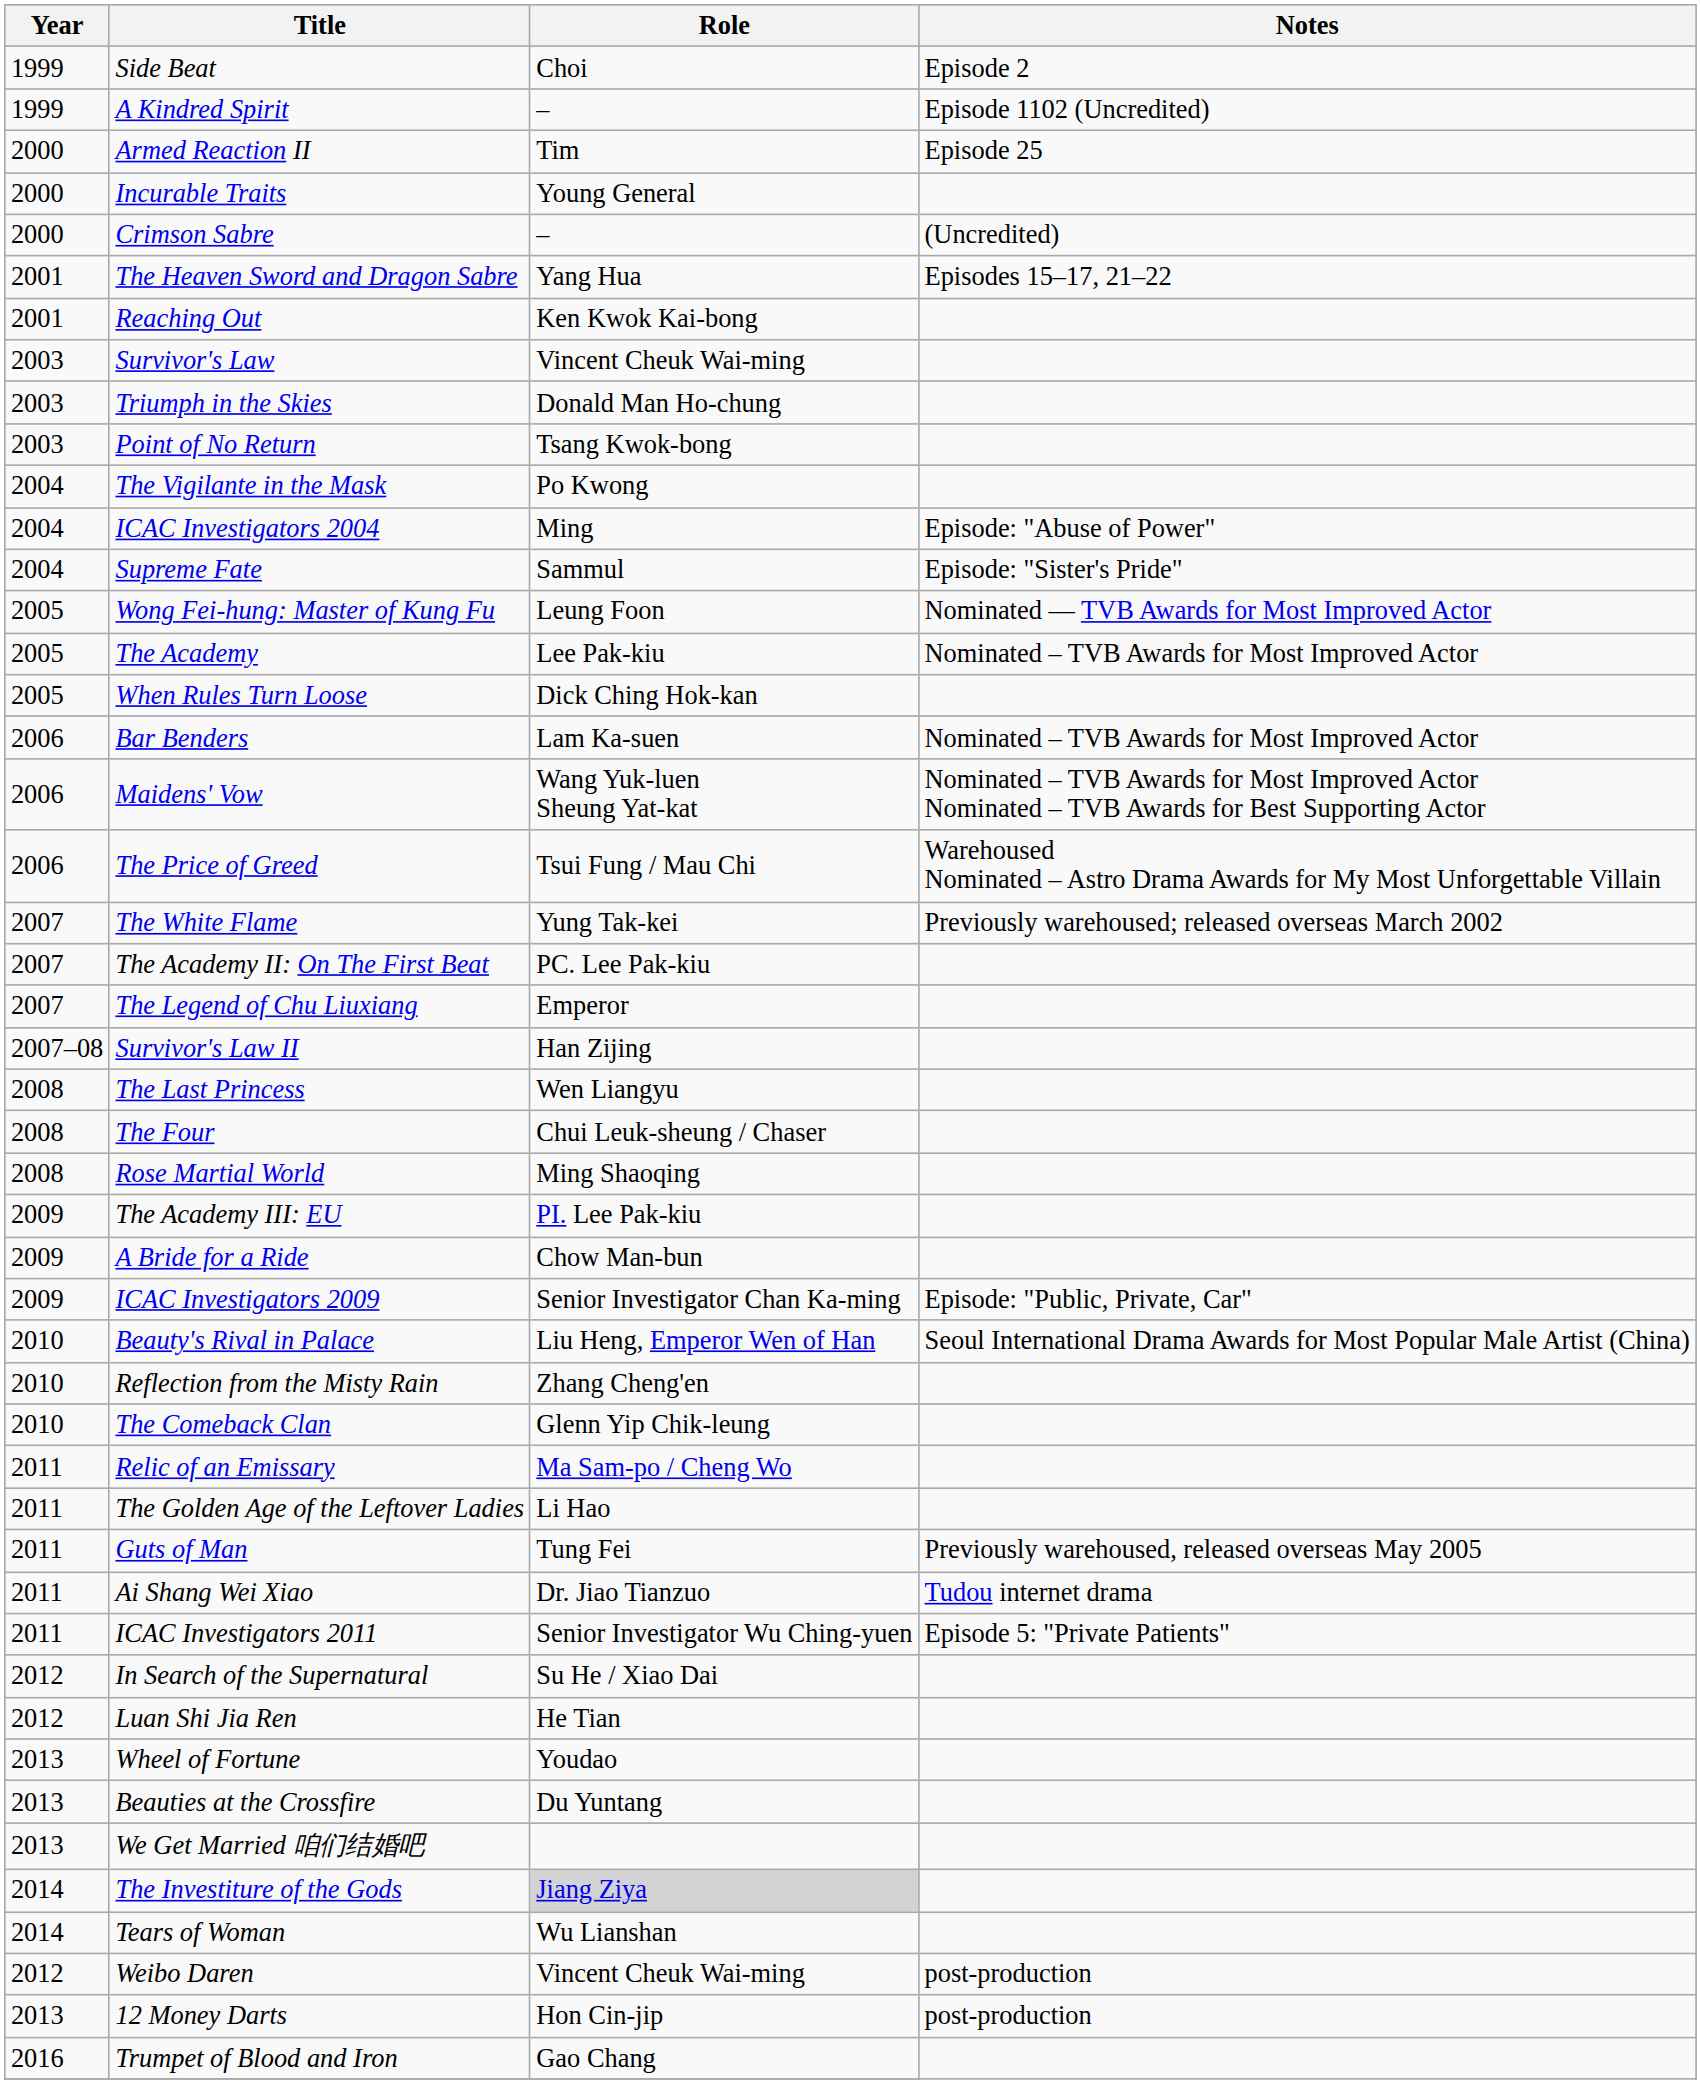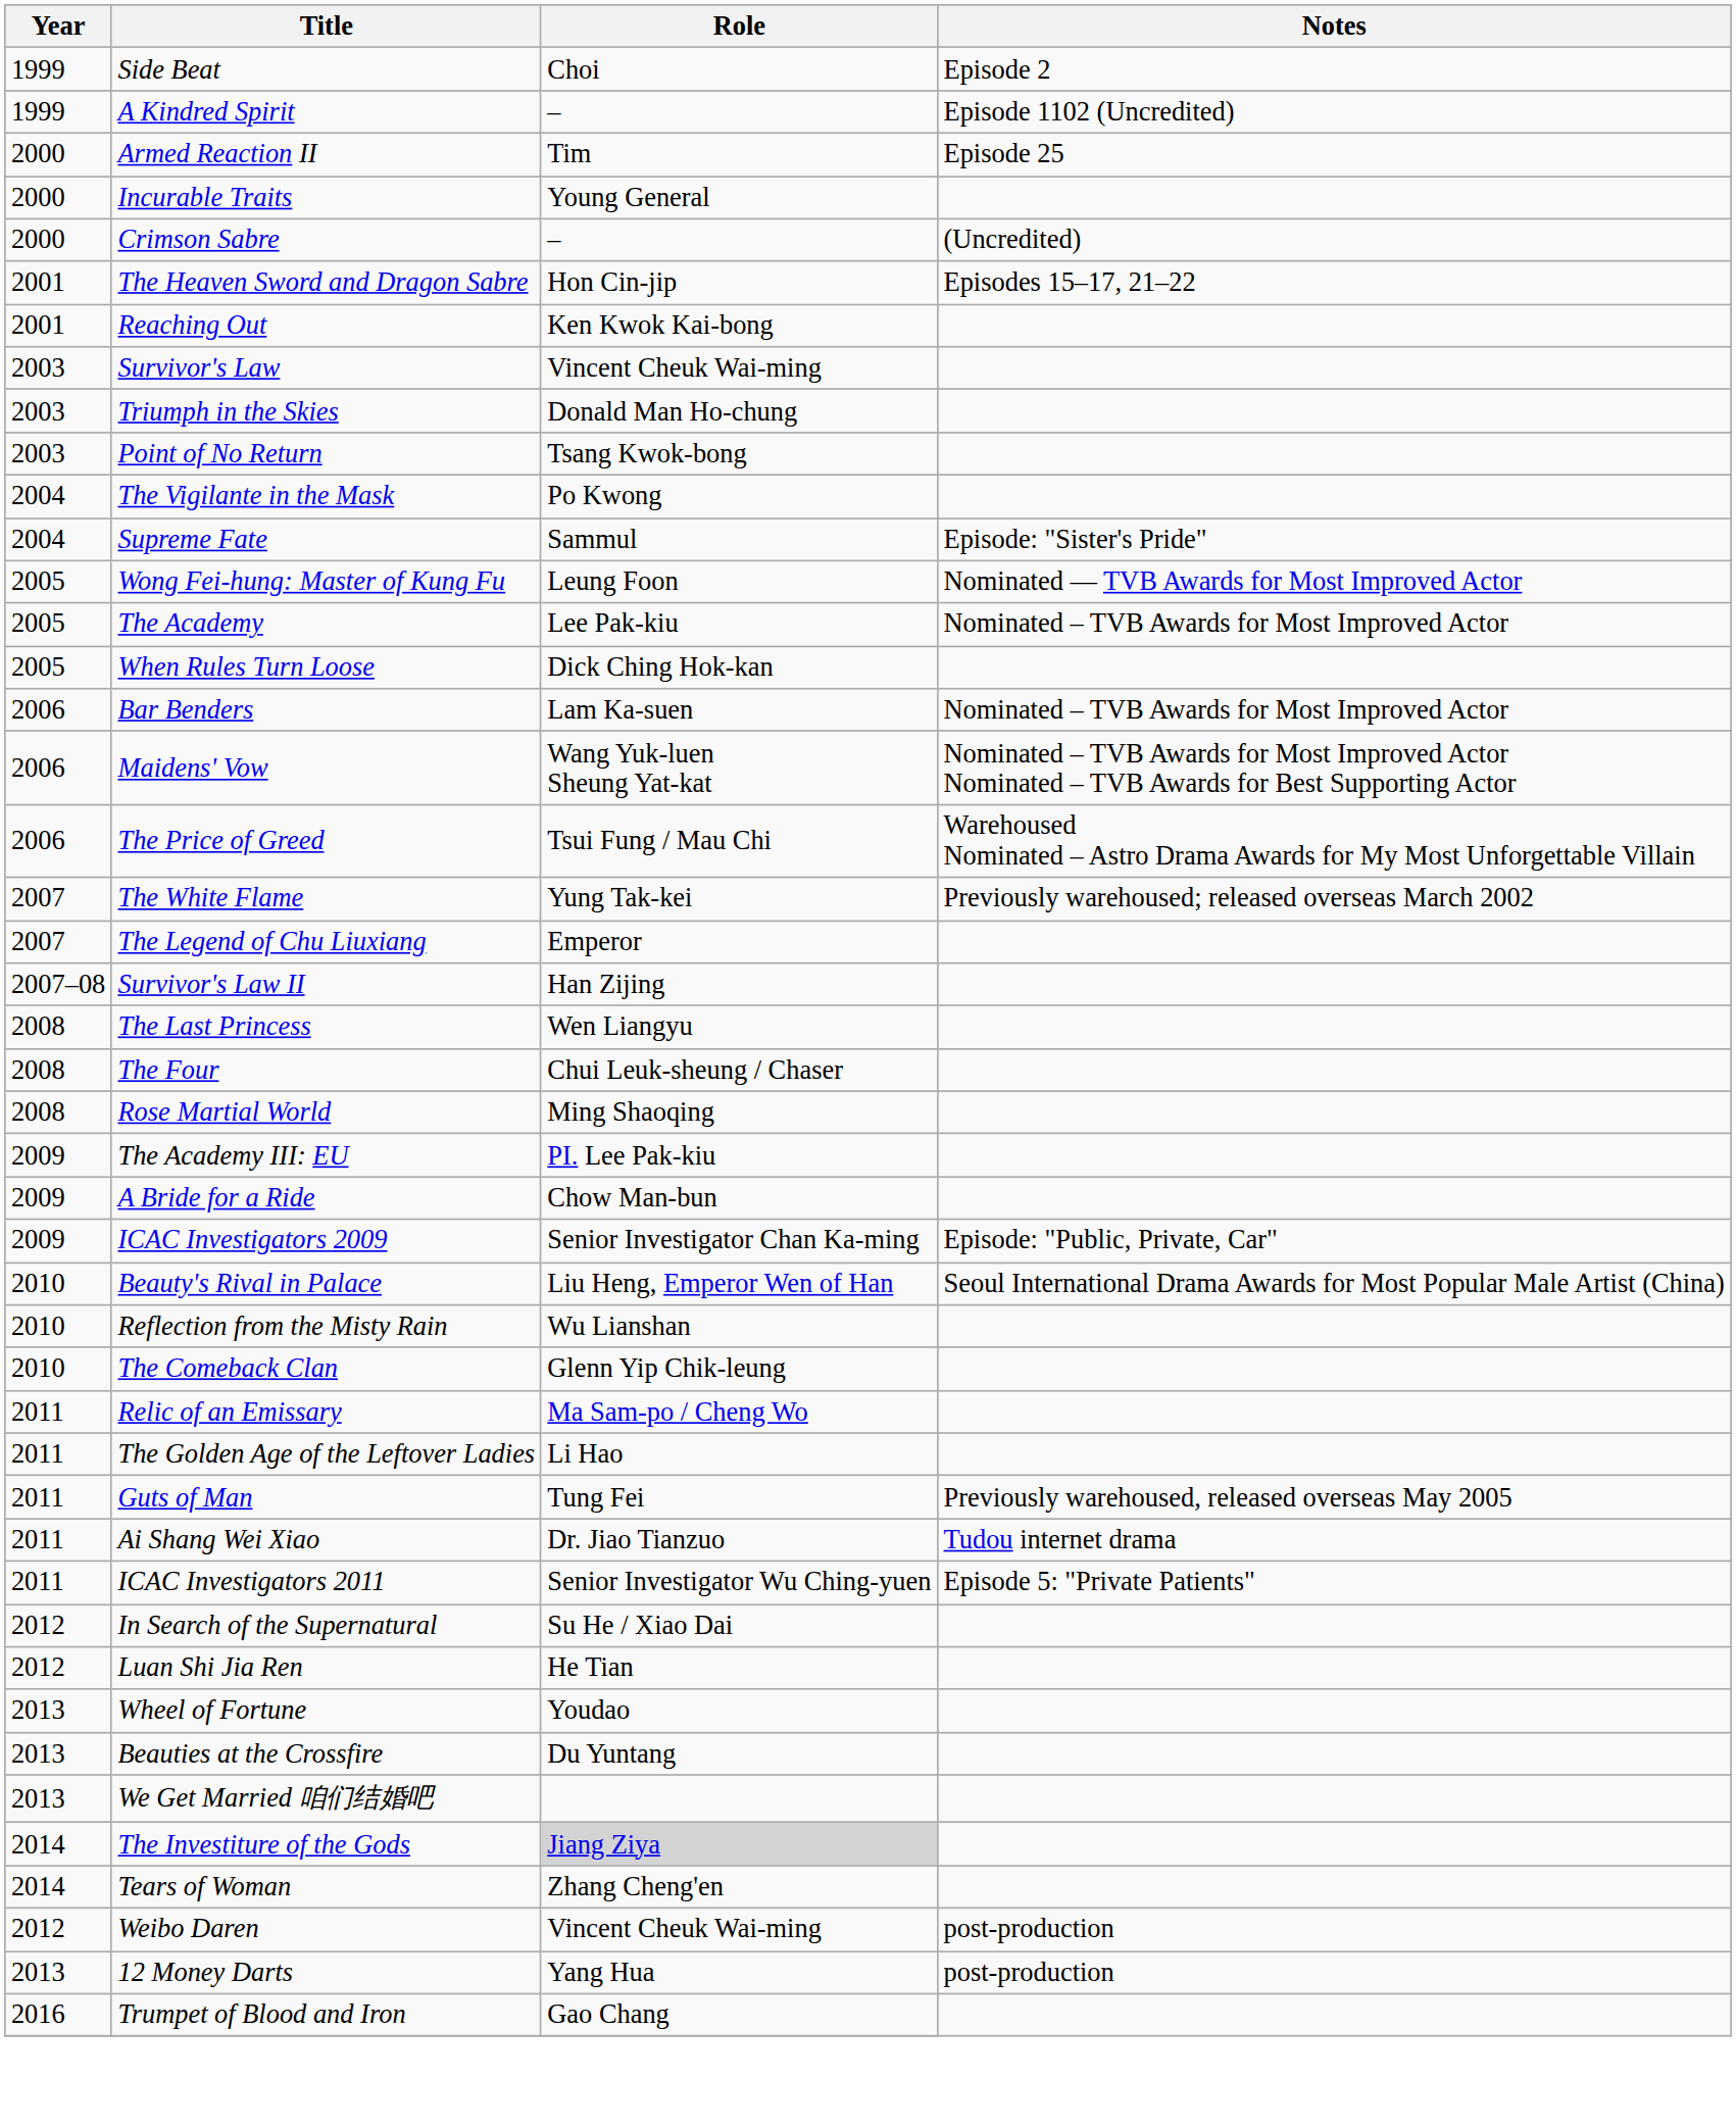The Heaven Sword and Dragon Sabre | Role: Yang Hua -> Hon Cin-jip
- row: 2004 | ICAC Investigators 2004 | Ming | Episode: "Abuse of Power"
- row: 2007 | The Academy II: On The First Beat | PC. Lee Pak-kiu
Reflection from the Misty Rain | Role: Zhang Cheng'en -> Wu Lianshan
Tears of Woman | Role: Wu Lianshan -> Zhang Cheng'en
12 Money Darts | Role: Hon Cin-jip -> Yang Hua
